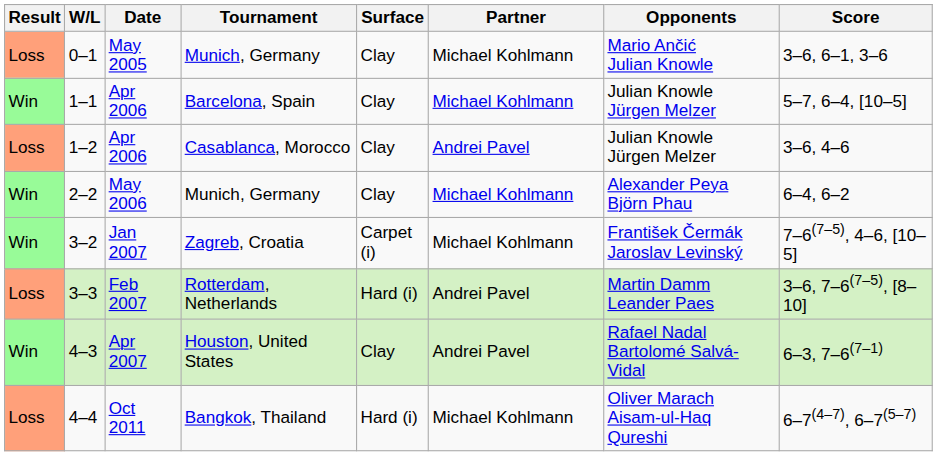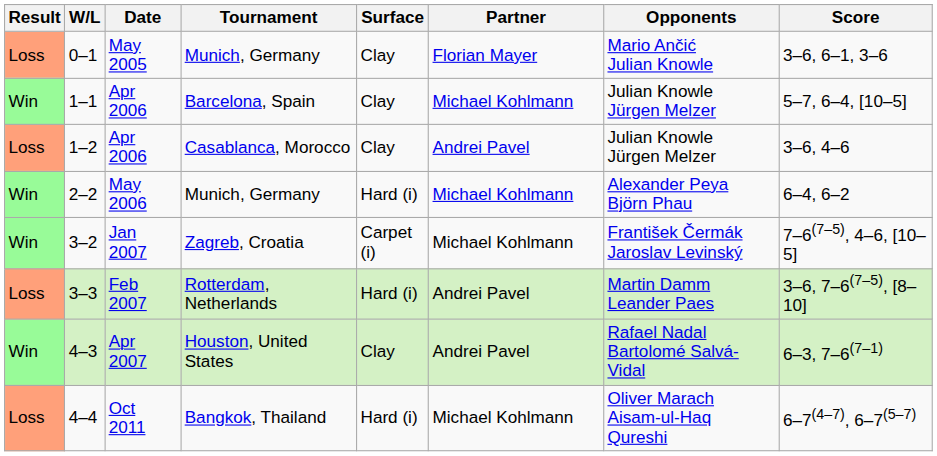0–1 | Partner: Michael Kohlmann -> Florian Mayer
2–2 | Surface: Clay -> Hard (i)
